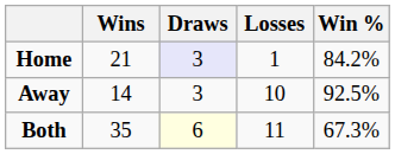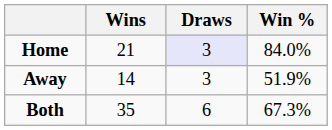- column: Losses | 1 | 10 | 11
Home | Win %: 84.2% -> 84.0%
Away | Win %: 92.5% -> 51.9%
Both | Draws: lightyellow background -> no background
